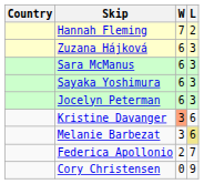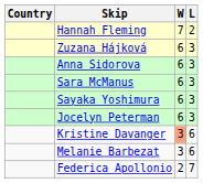+ row: Anna Sidorova | 6 | 3
Melanie Barbezat | L: khaki background -> no background
- row: Cory Christensen | 0 | 9
